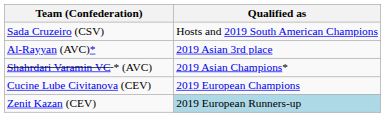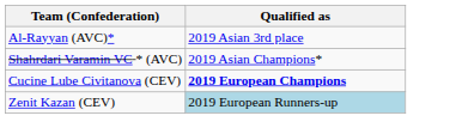- row: Sada Cruzeiro (CSV) | Hosts and 2019 South American Champions
Cucine Lube Civitanova (CEV) | Qualified as: normal -> bold
